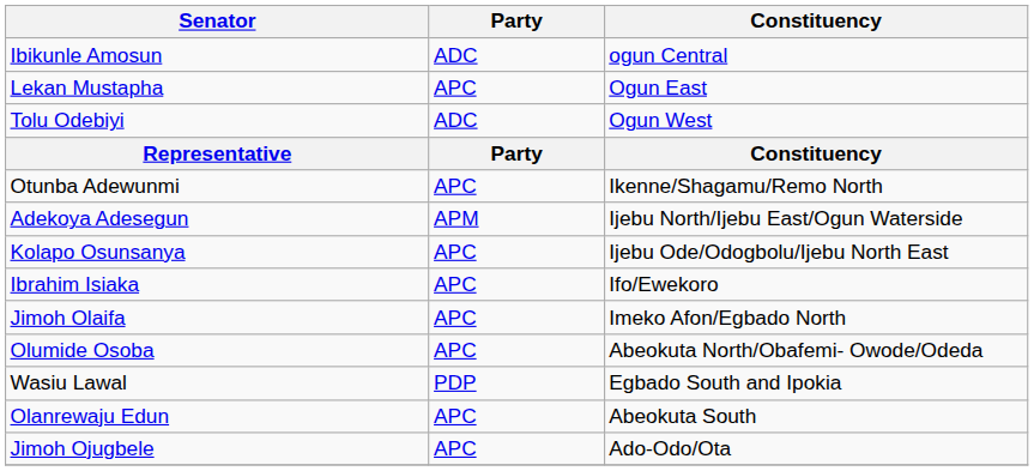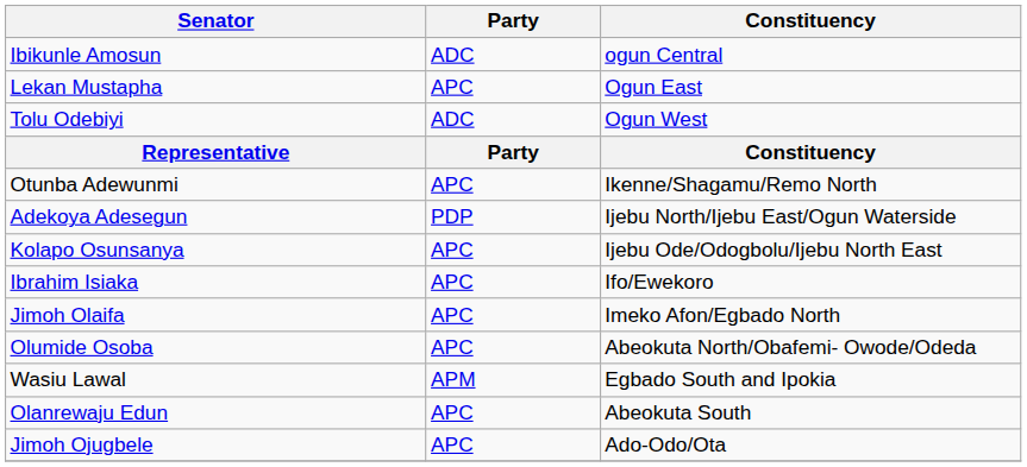Adekoya Adesegun | Party: APM -> PDP
Wasiu Lawal | Party: PDP -> APM
